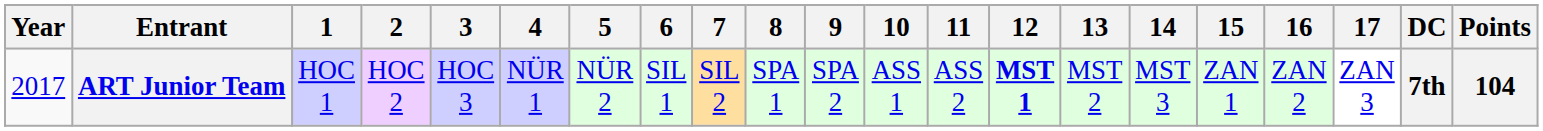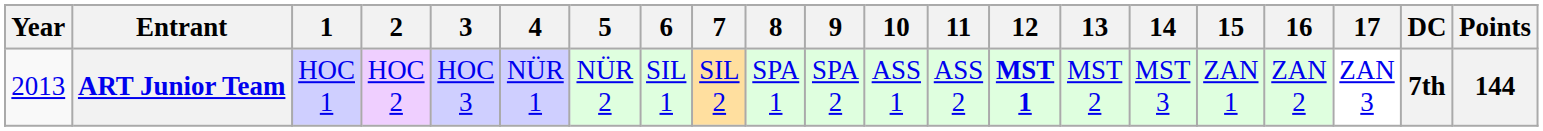ART Junior Team | Year: 2017 -> 2013
ART Junior Team | Points: 104 -> 144
